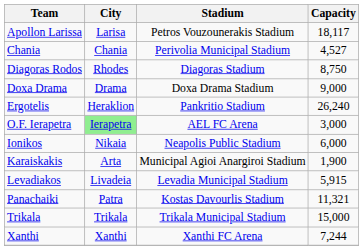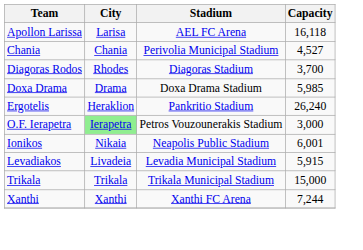Apollon Larissa | Stadium: Petros Vouzounerakis Stadium -> AEL FC Arena
Apollon Larissa | Capacity: 18,117 -> 16,118
Diagoras Rodos | Capacity: 8,750 -> 3,700
Doxa Drama | Capacity: 9,000 -> 5,985
O.F. Ierapetra | Stadium: AEL FC Arena -> Petros Vouzounerakis Stadium
Ionikos | Capacity: 6,000 -> 6,001
- row: Karaiskakis | Arta | Municipal Agioi Anargiroi Stadium | 1,900
- row: Panachaiki | Patra | Kostas Davourlis Stadium | 11,321
